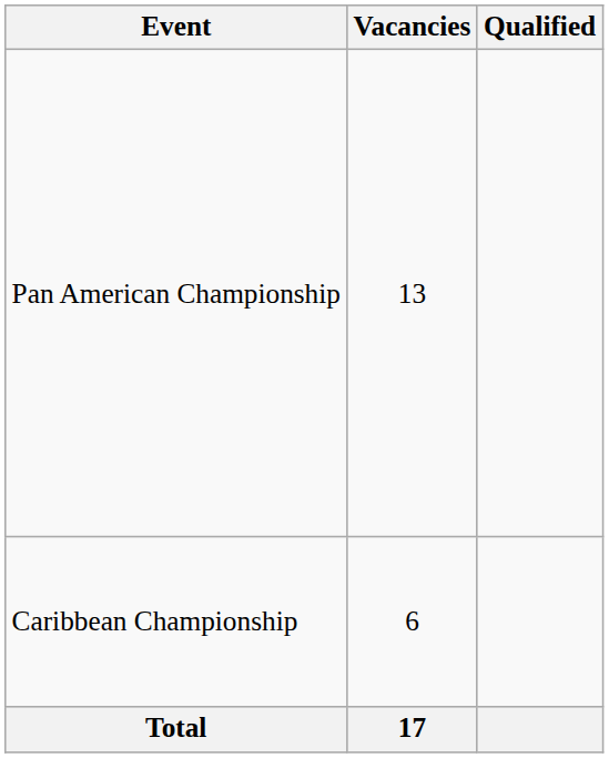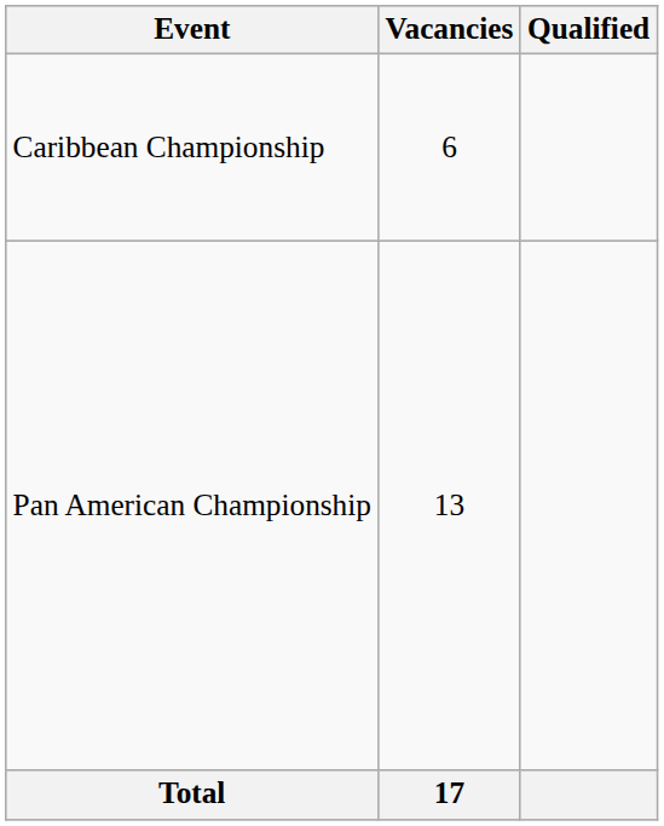rows swapped: Pan American Championship <-> Caribbean Championship
